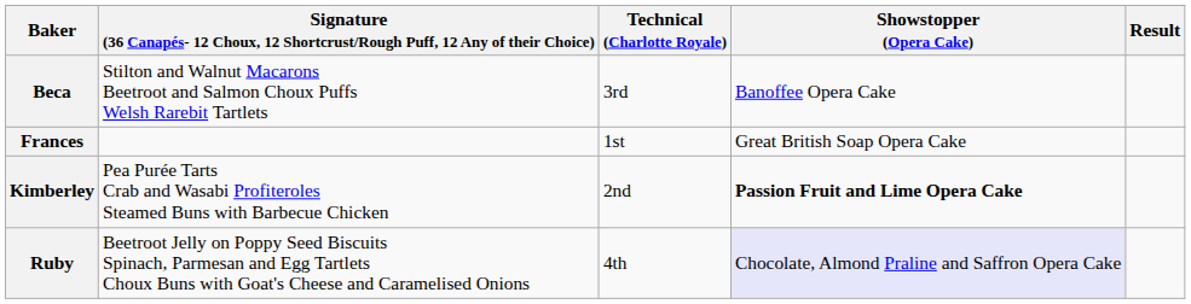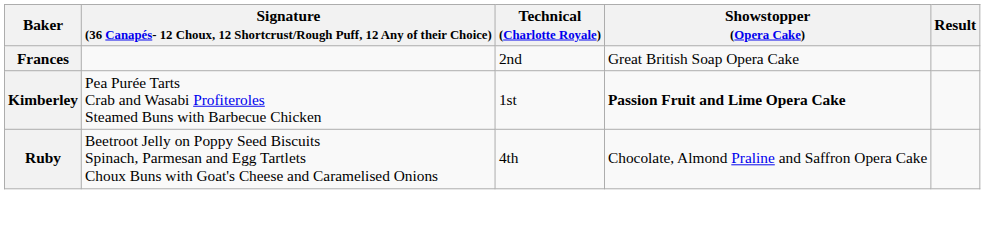- row: Beca | Stilton and Walnut Macarons Beetroot and Salmon Choux Puffs Welsh Rarebit Tartlets | 3rd | Banoffee Opera Cake
Frances | Technical (Charlotte Royale): 1st -> 2nd
Kimberley | Technical (Charlotte Royale): 2nd -> 1st
Ruby | Showstopper (Opera Cake): lavender background -> no background
